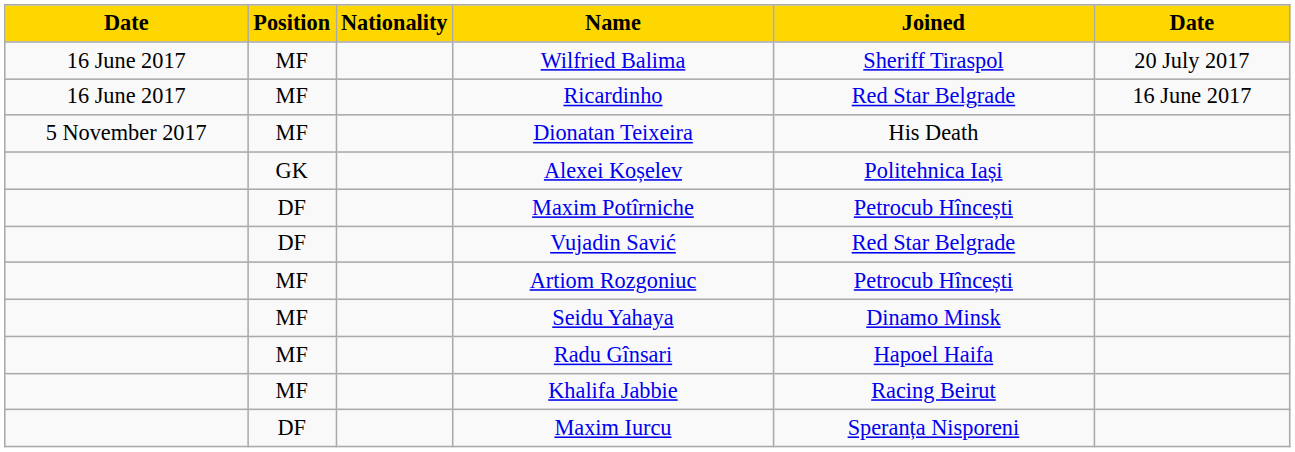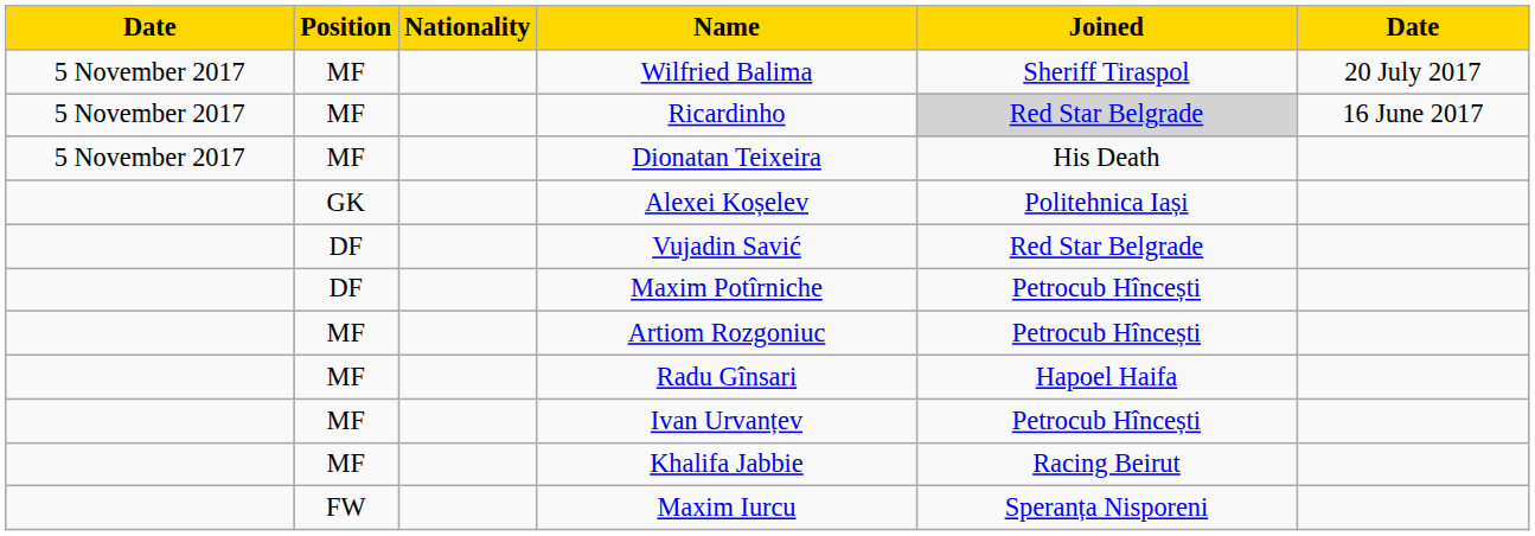Wilfried Balima | column 1: 16 June 2017 -> 5 November 2017
Ricardinho | column 1: 16 June 2017 -> 5 November 2017
Ricardinho | Joined: no background -> lightgrey background
rows swapped: Vujadin Savić <-> Maxim Potîrniche
- row: MF | Seidu Yahaya | Dinamo Minsk
+ row: MF | Ivan Urvanțev | Petrocub Hîncești
Maxim Iurcu | Position: DF -> FW
